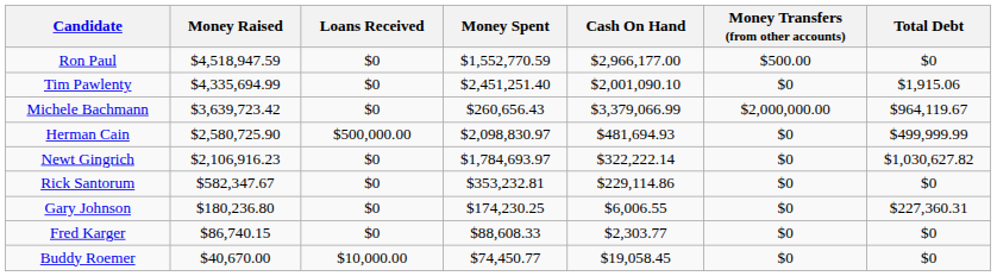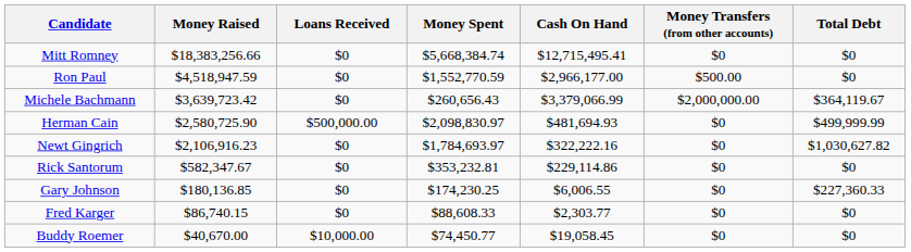+ row: Mitt Romney | $18,383,256.66 | $0 | $5,668,384.74 | $12,715,495.41 | $0 | $0
- row: Tim Pawlenty | $4,335,694.99 | $0 | $2,451,251.40 | $2,001,090.10 | $0 | $1,915.06
Michele Bachmann | Total Debt: $964,119.67 -> $364,119.67
Newt Gingrich | Cash On Hand: $322,222.14 -> $322,222.16
Gary Johnson | Money Raised: $180,236.80 -> $180,136.85
Gary Johnson | Total Debt: $227,360.31 -> $227,360.33
